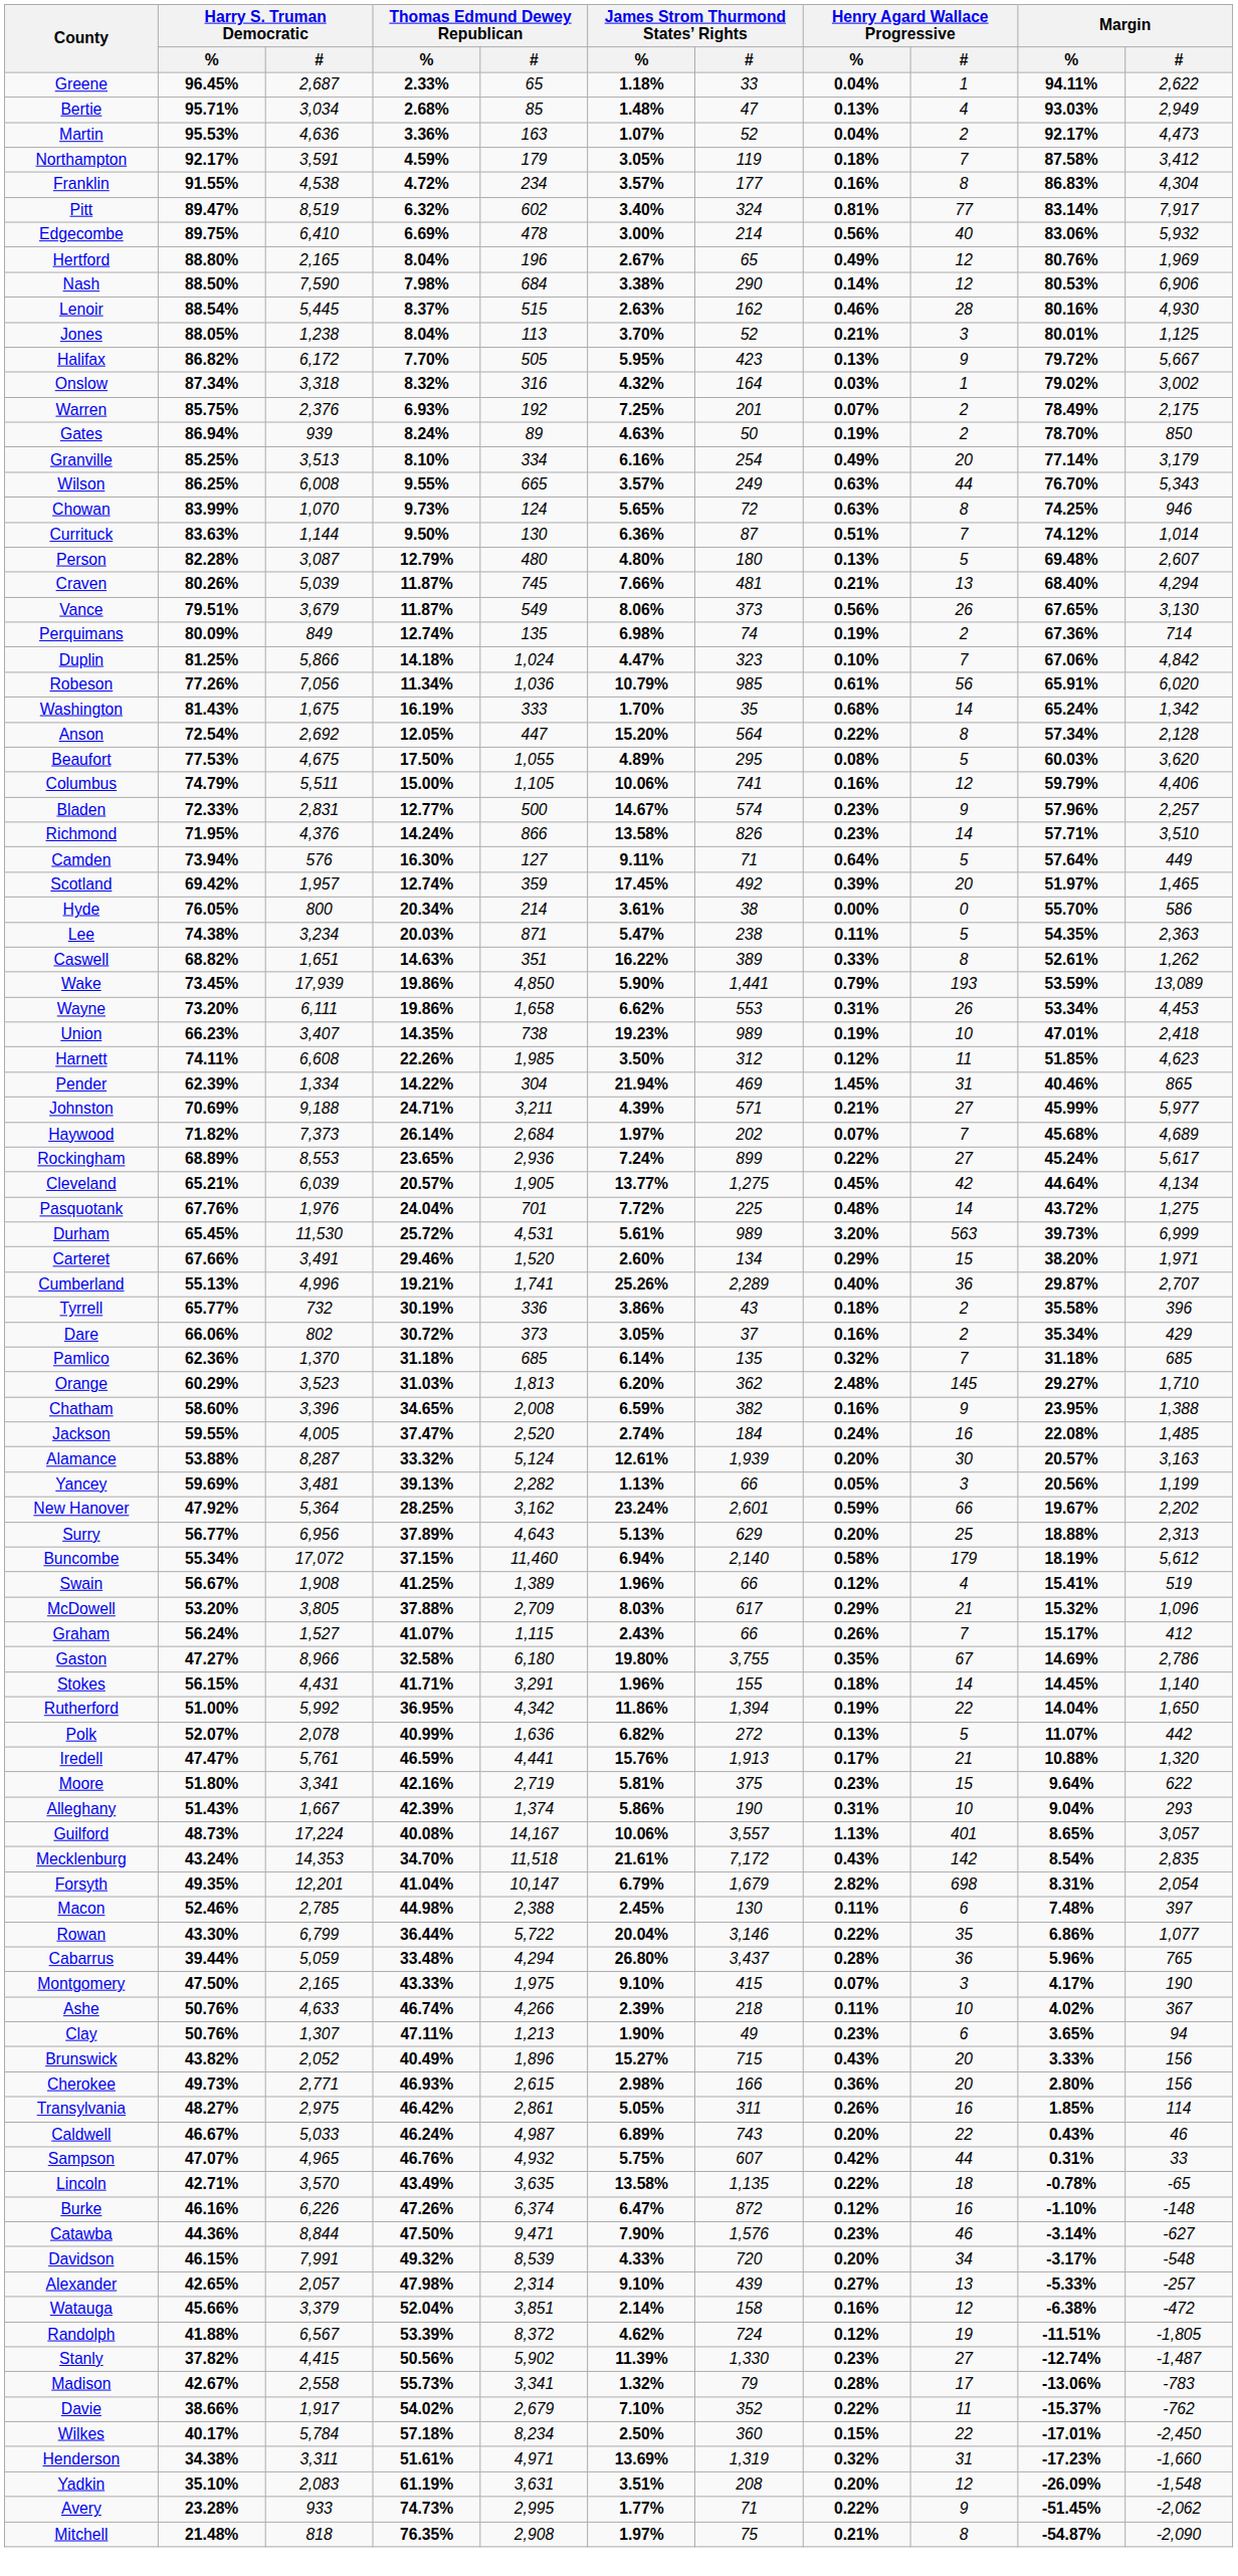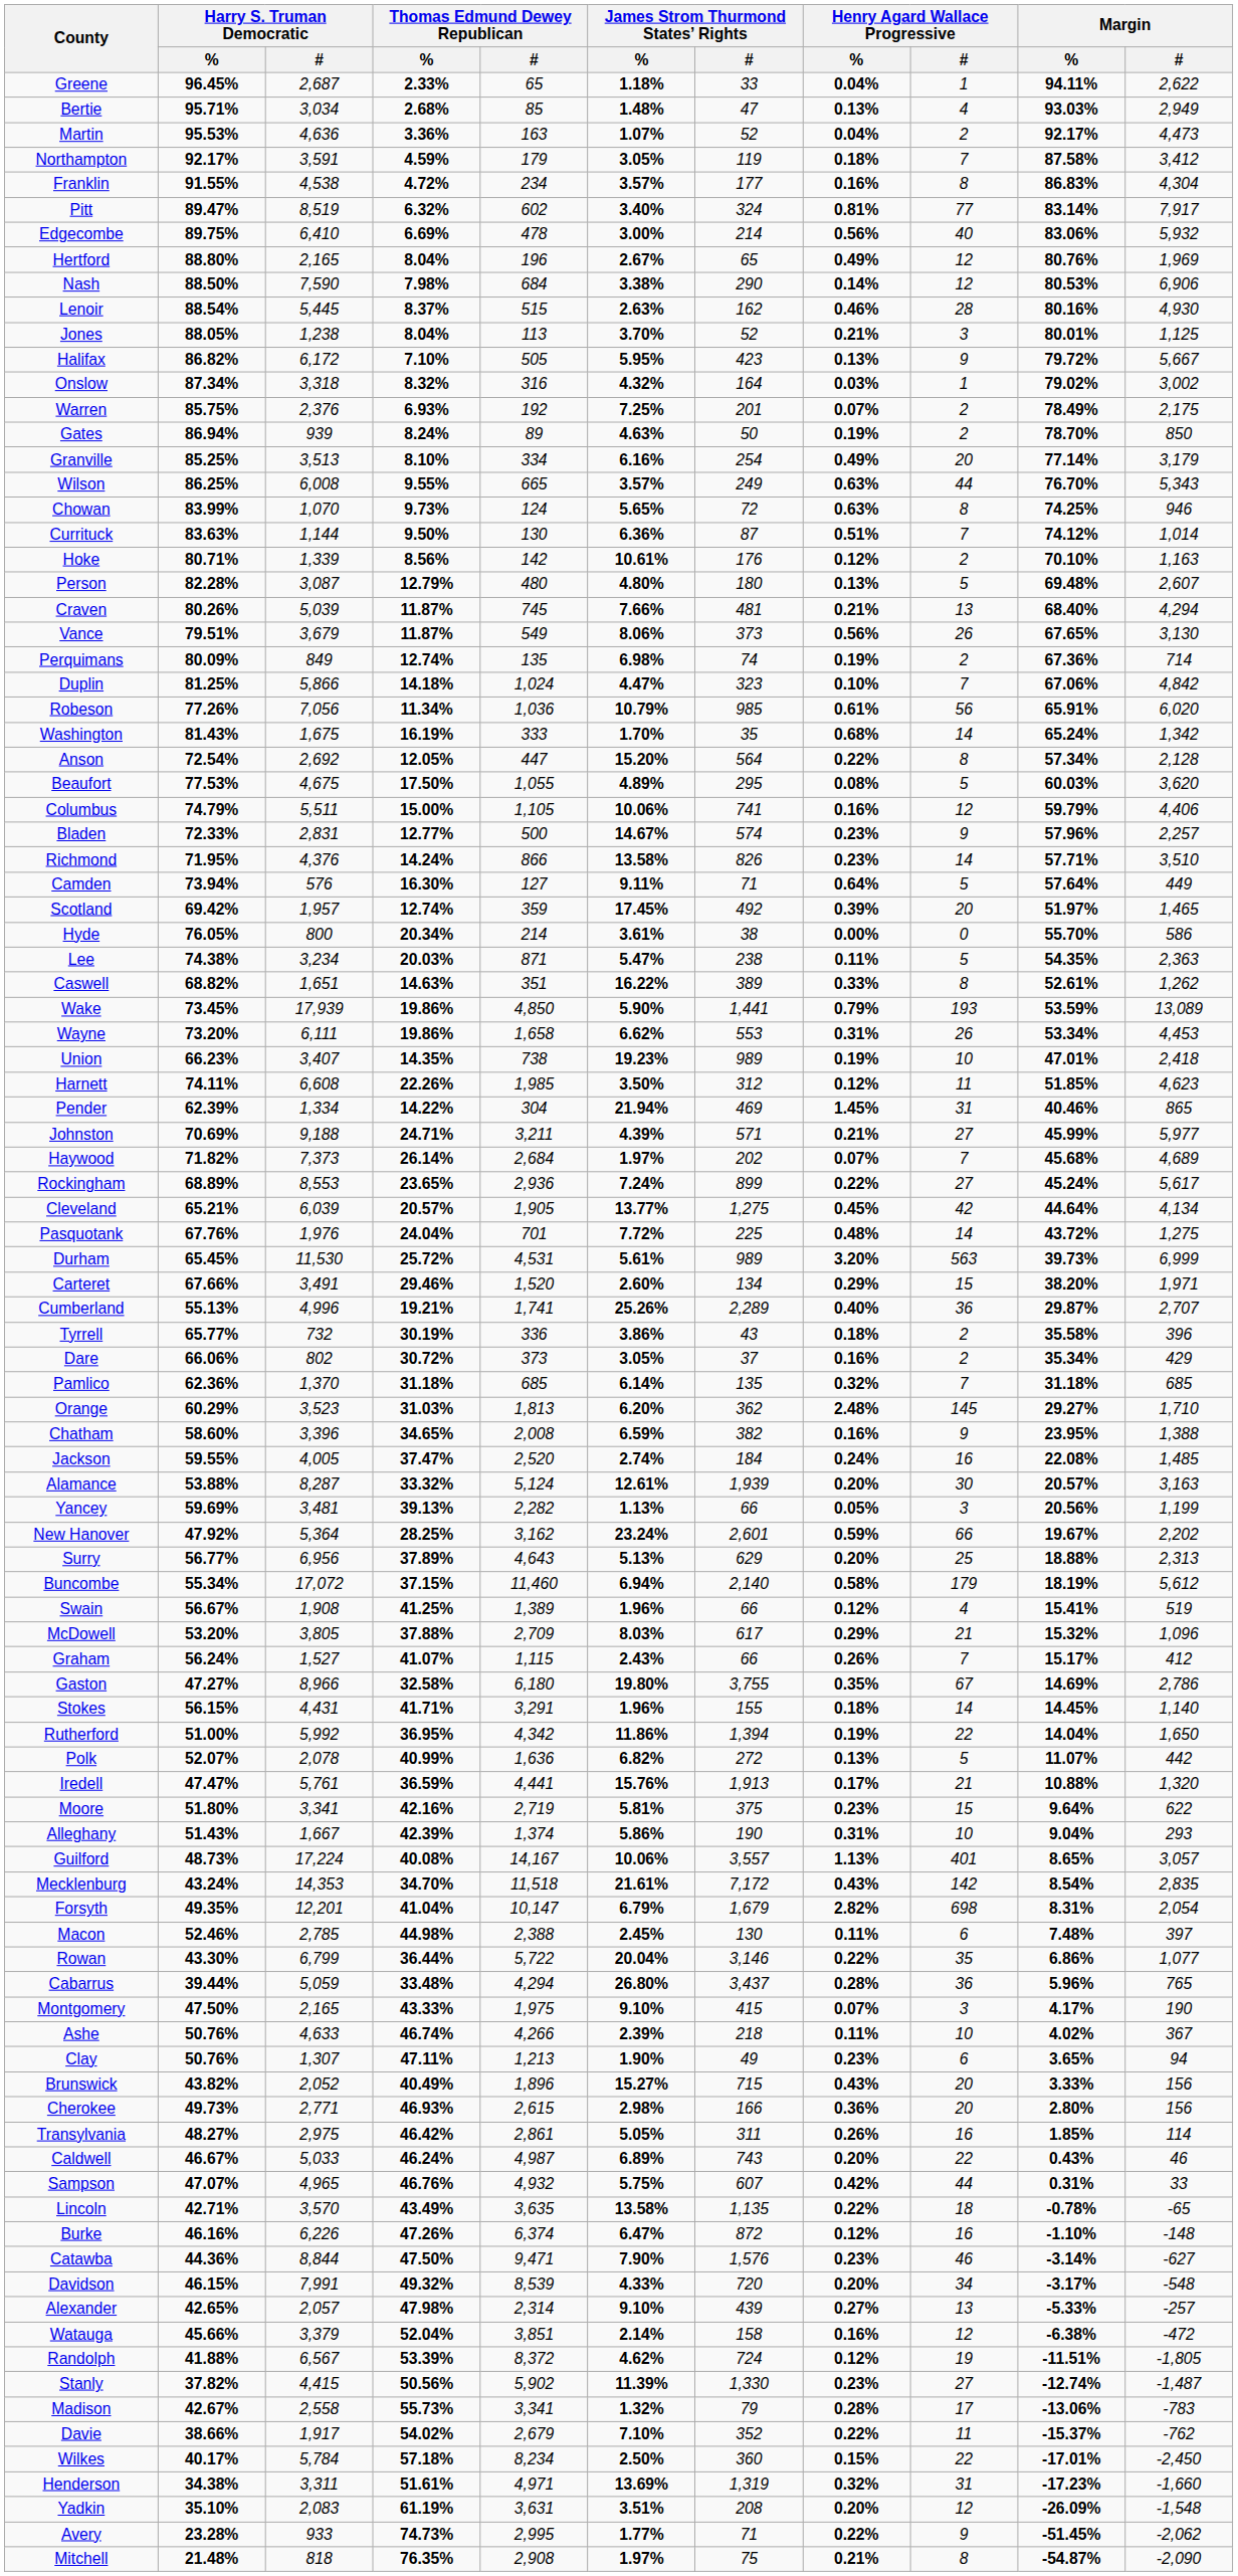Halifax | Thomas Edmund Dewey Republican / %: 7.70% -> 7.10%
+ row: Hoke | 80.71% | 1,339 | 8.56% | 142 | 10.61% | 176 | 0.12% | 2 | 70.10% | 1,163
Iredell | Thomas Edmund Dewey Republican / %: 46.59% -> 36.59%
